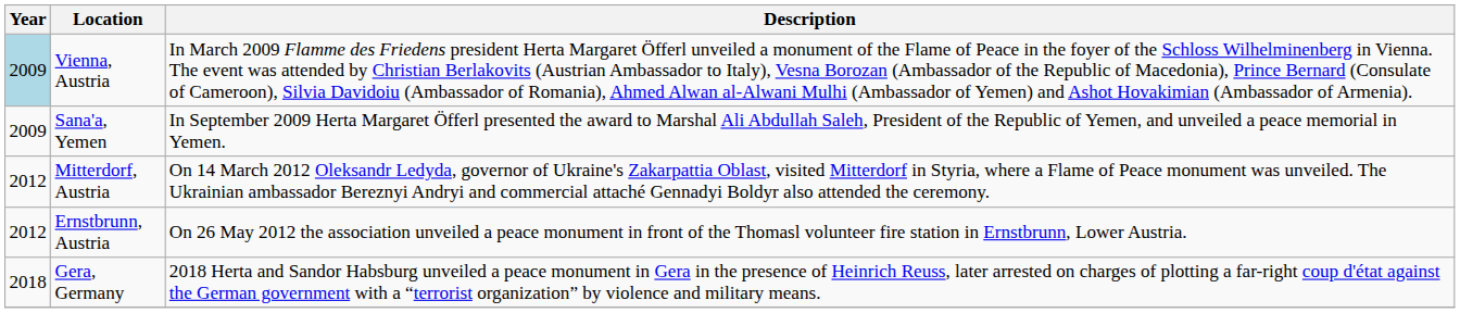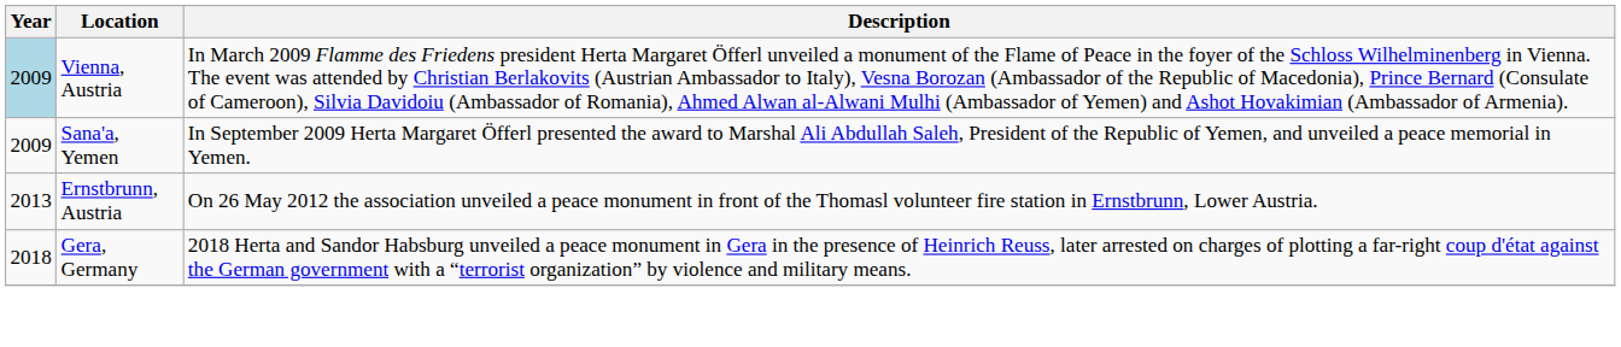- row: 2012 | Mitterdorf, Austria | On 14 March 2012 Oleksandr Ledyda, governor of Ukraine's Zakarpattia Oblast, visited Mitterdorf in Styria, where a Flame of Peace monument was unveiled. The Ukrainian ambassador Bereznyi Andryi and commercial attaché Gennadyi Boldyr also attended the ceremony.
Ernstbrunn, Austria | Year: 2012 -> 2013
